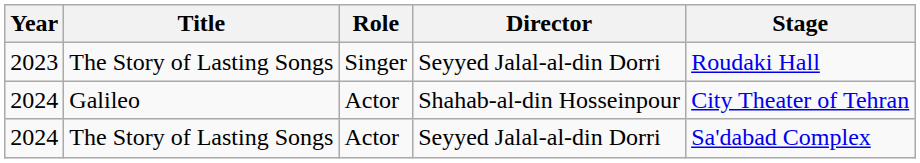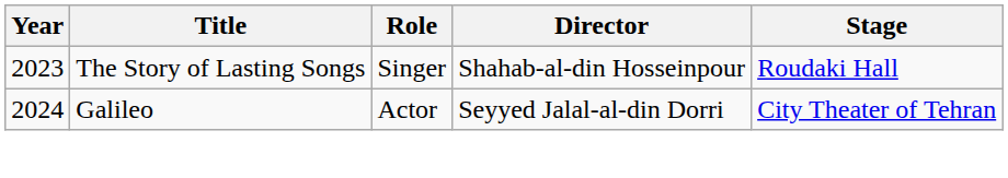2023 | Director: Seyyed Jalal-al-din Dorri -> Shahab-al-din Hosseinpour
2024 / Galileo | Director: Shahab-al-din Hosseinpour -> Seyyed Jalal-al-din Dorri
- row: 2024 | The Story of Lasting Songs | Actor | Seyyed Jalal-al-din Dorri | Sa'dabad Complex
